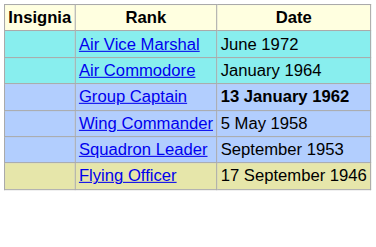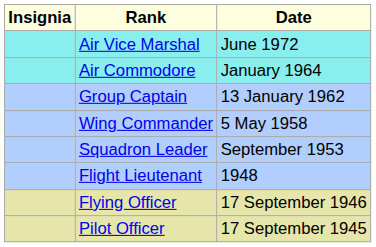Group Captain | Date: bold -> normal
+ row: Flight Lieutenant | 1948
+ row: Pilot Officer | 17 September 1945
